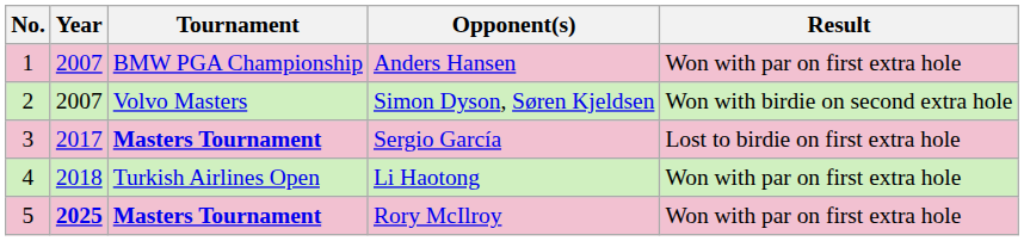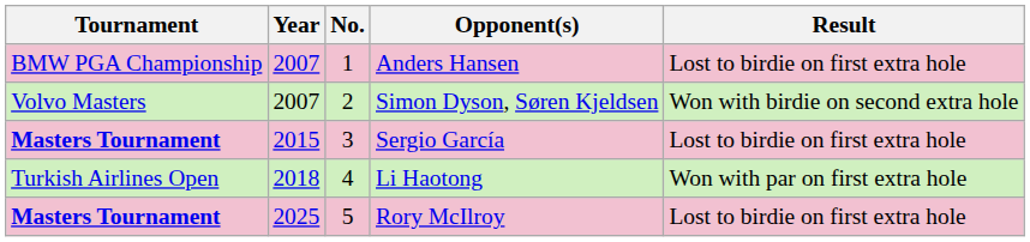columns swapped: No. <-> Tournament
Anders Hansen | Result: Won with par on first extra hole -> Lost to birdie on first extra hole
Sergio García | Year: 2017 -> 2015
Rory McIlroy | Year: bold -> normal
Rory McIlroy | Result: Won with par on first extra hole -> Lost to birdie on first extra hole
